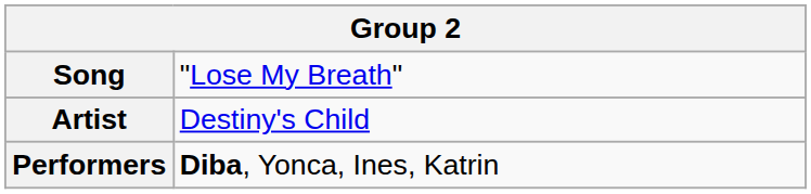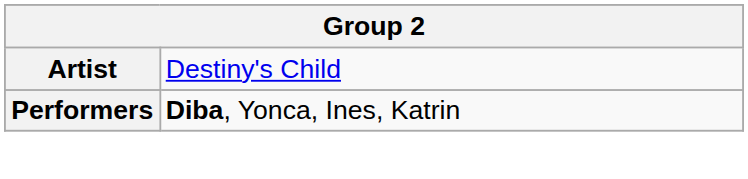- row: Song | "Lose My Breath"
